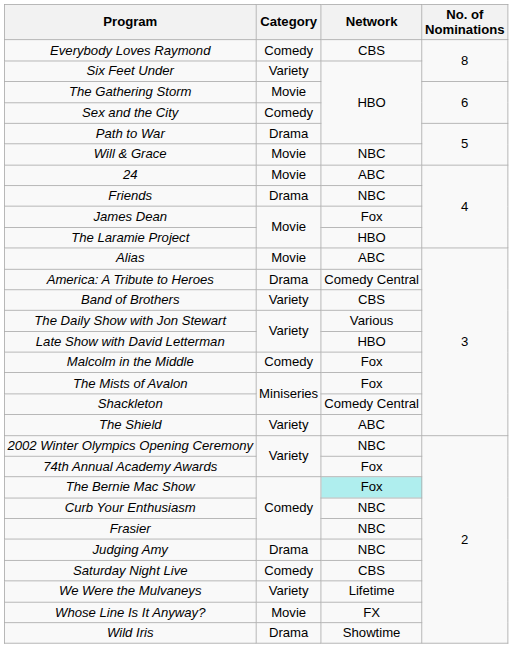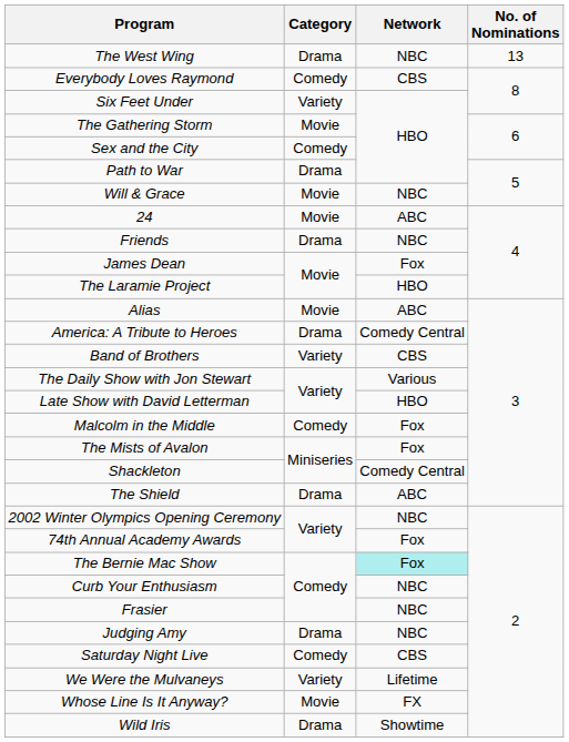+ row: The West Wing | Drama | NBC | 13
The Shield | Category: Variety -> Drama
